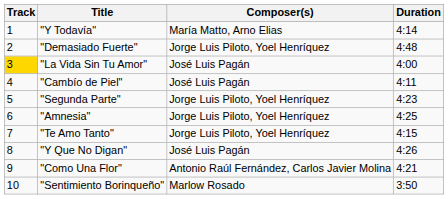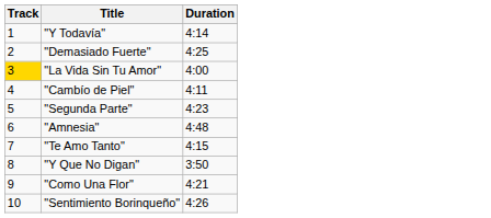- column: Composer(s) | María Matto, Arno Elias | Jorge Luis Piloto, Yoel Henríquez | José Luis Pagán | José Luis Pagán | Jorge Luis Piloto, Yoel Henríquez | Jorge Luis Piloto, Yoel Henríquez | Jorge Luis Piloto, Yoel Henríquez | José Luis Pagán | Antonio Raúl Fernández, Carlos Javier Molina | Marlow Rosado
"Demasiado Fuerte" | Duration: 4:48 -> 4:25
"Amnesia" | Duration: 4:25 -> 4:48
"Y Que No Digan" | Duration: 4:26 -> 3:50
"Sentimiento Borinqueño" | Duration: 3:50 -> 4:26
